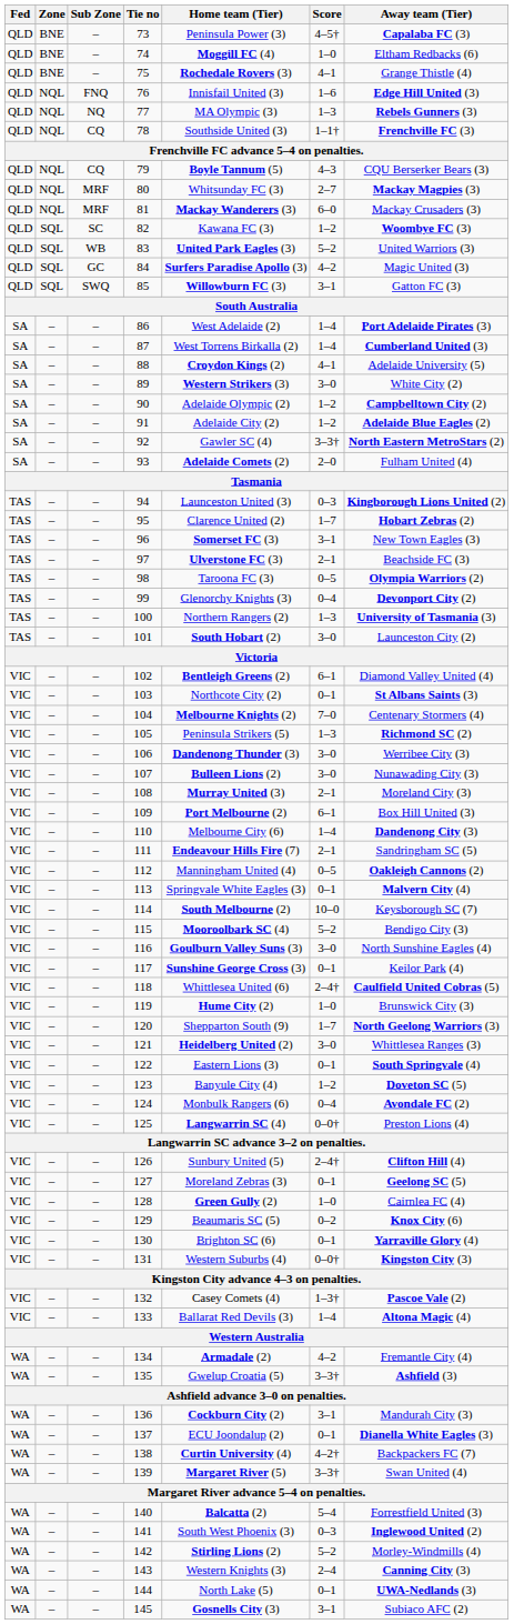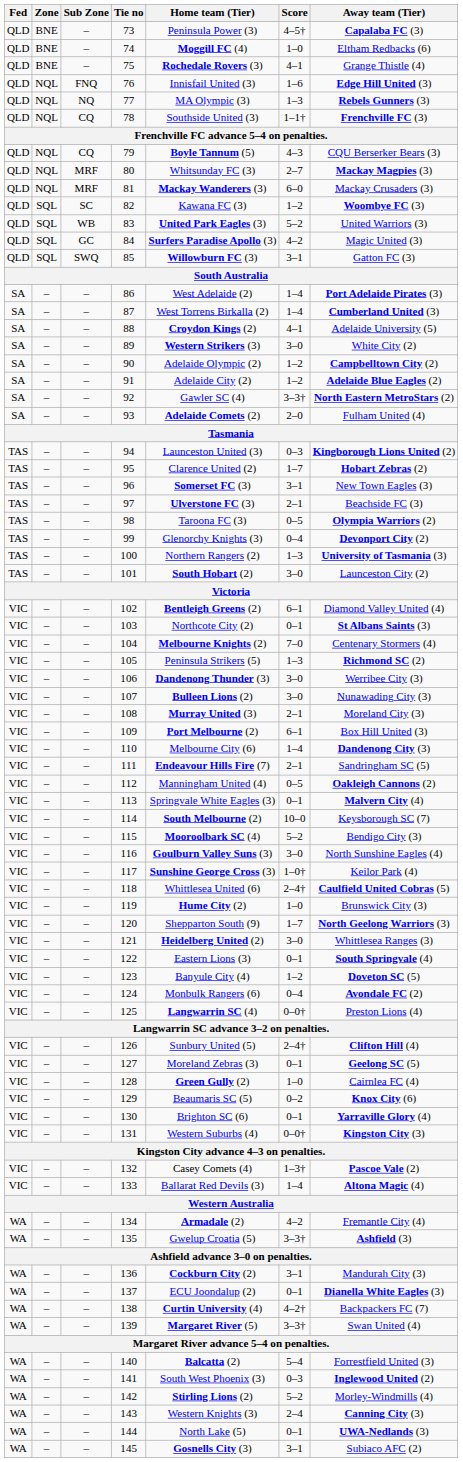117 | Score: 0–1 -> 1–0†
